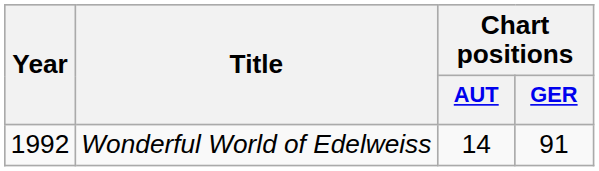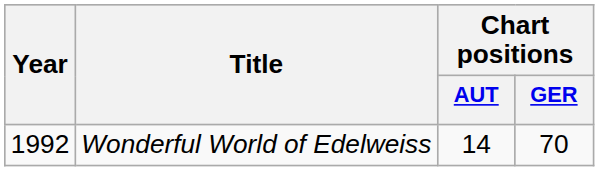Wonderful World of Edelweiss | Chart positions / GER: 91 -> 70
